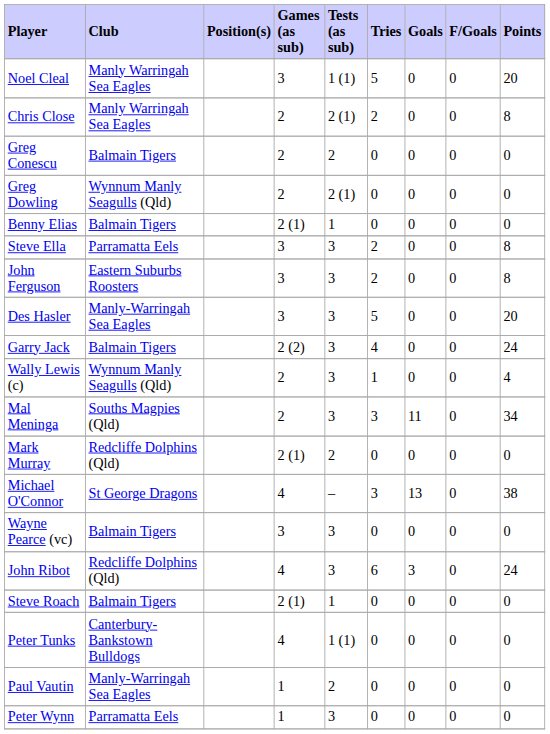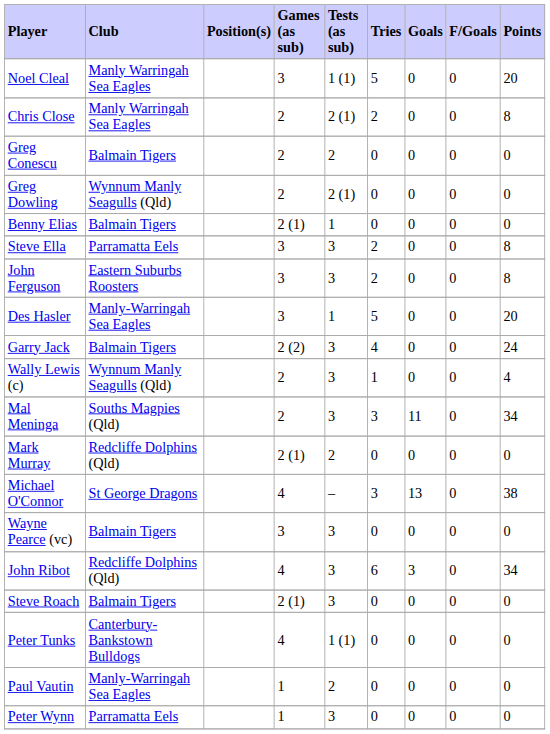Des Hasler | Tests (as sub): 3 -> 1
John Ribot | Points: 24 -> 34
Steve Roach | Tests (as sub): 1 -> 3
